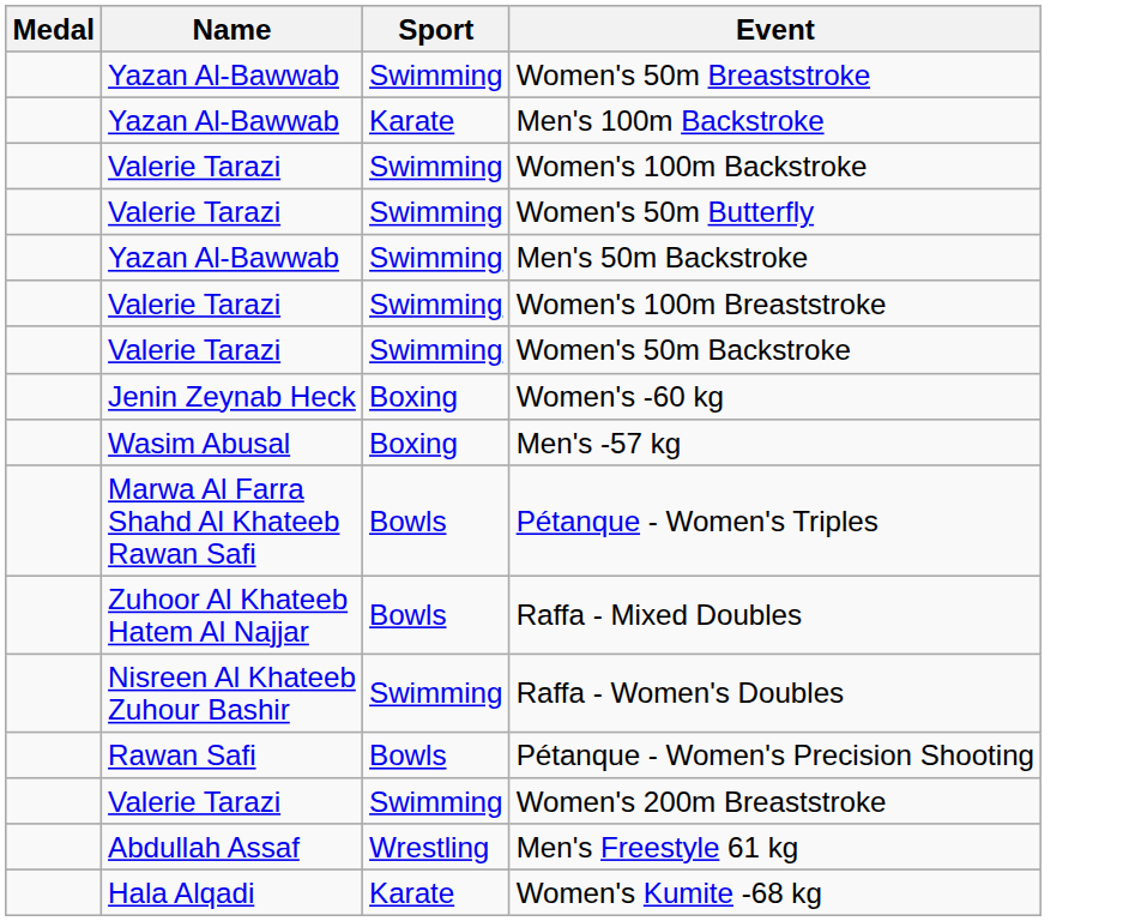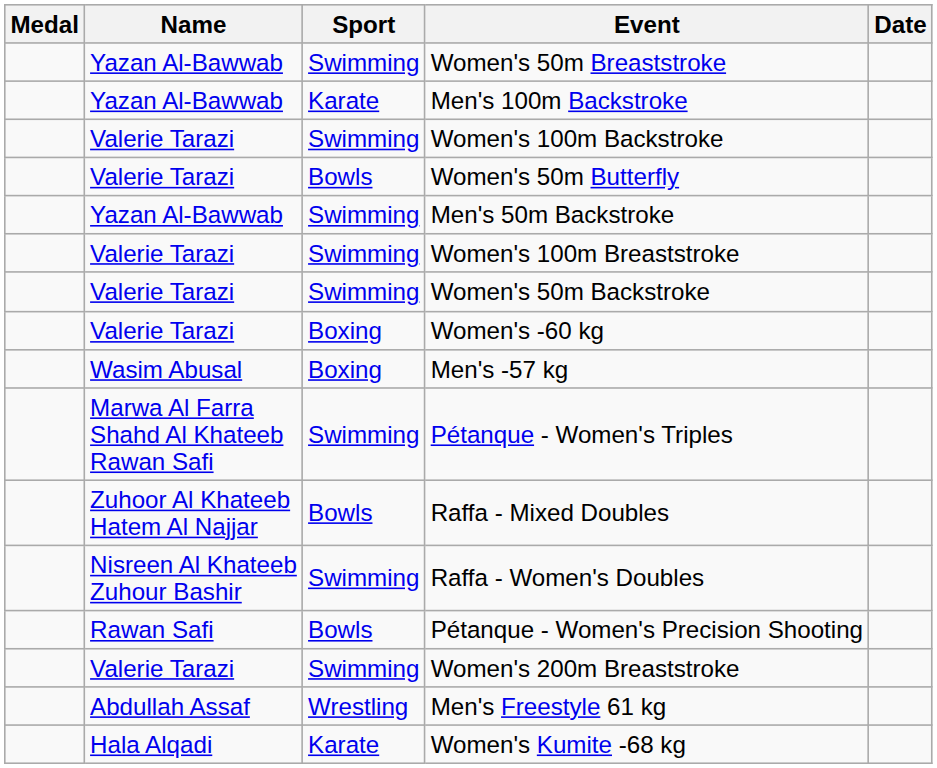+ column: Date
Women's 50m Butterfly | Sport: Swimming -> Bowls
Women's -60 kg | Name: Jenin Zeynab Heck -> Valerie Tarazi
Pétanque - Women's Triples | Sport: Bowls -> Swimming
